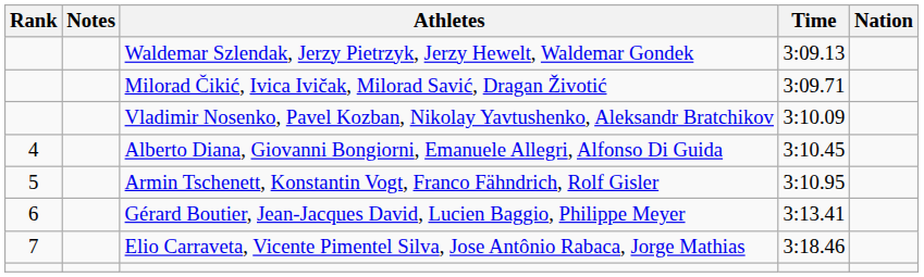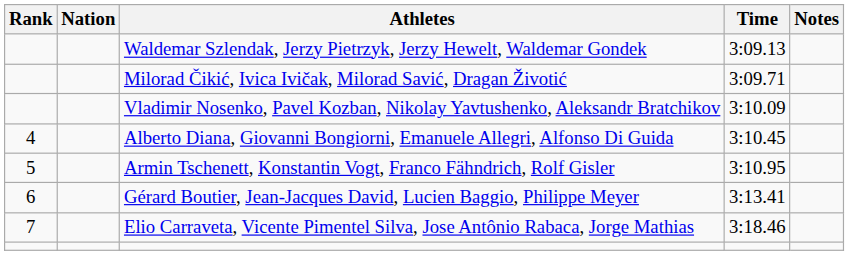columns swapped: Nation <-> Notes
